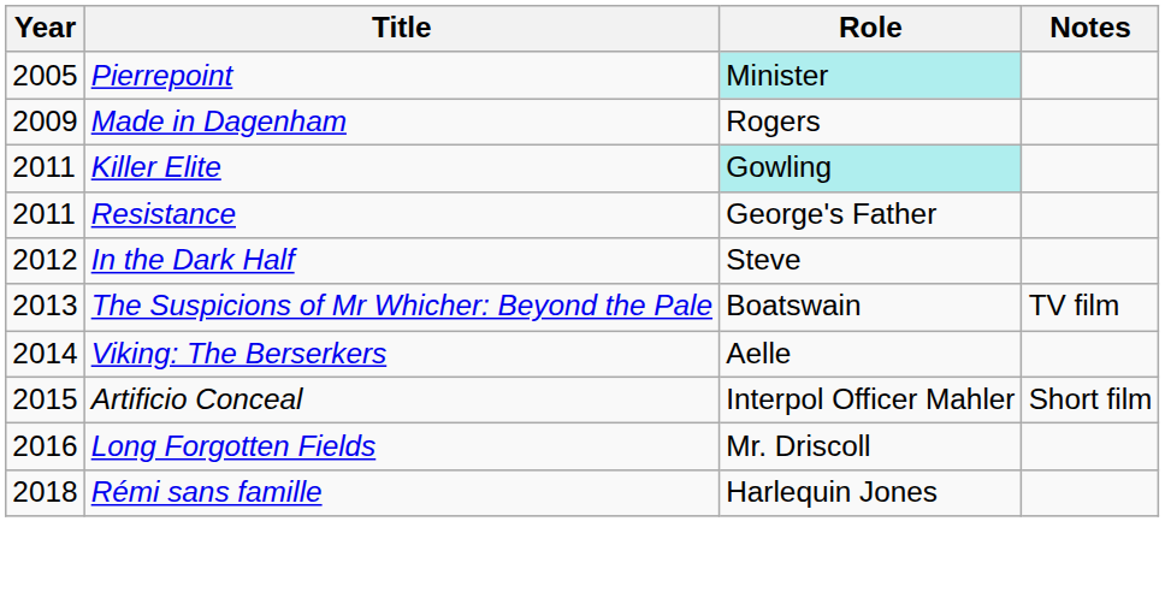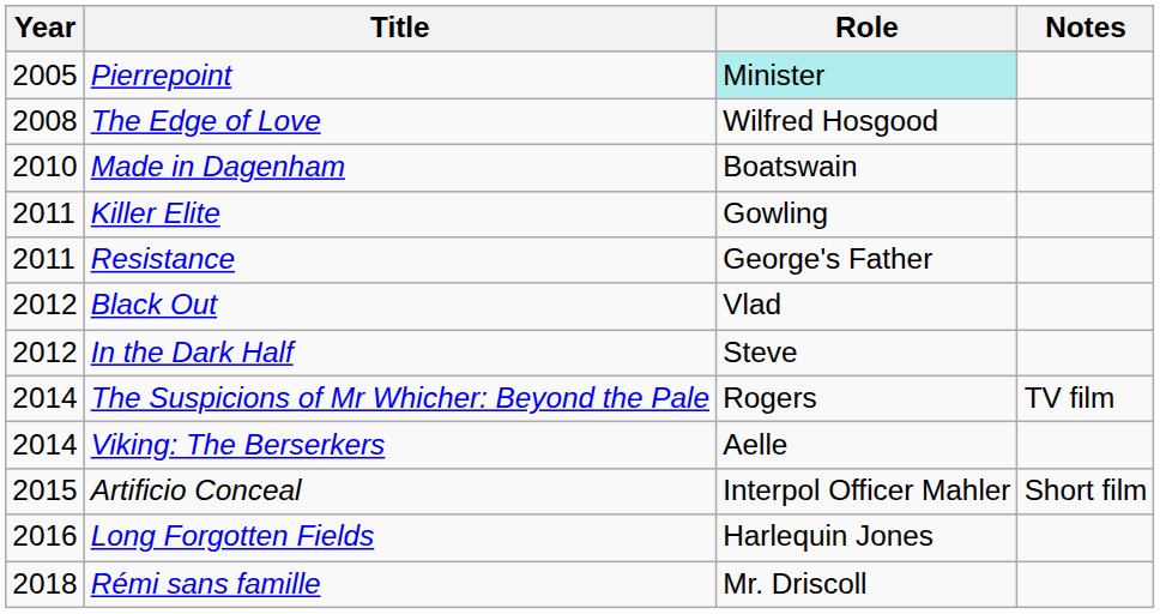+ row: 2008 | The Edge of Love | Wilfred Hosgood
Made in Dagenham | Year: 2009 -> 2010
Made in Dagenham | Role: Rogers -> Boatswain
Killer Elite | Role: paleturquoise background -> no background
+ row: 2012 | Black Out | Vlad
The Suspicions of Mr Whicher: Beyond the Pale | Year: 2013 -> 2014
The Suspicions of Mr Whicher: Beyond the Pale | Role: Boatswain -> Rogers
Long Forgotten Fields | Role: Mr. Driscoll -> Harlequin Jones
Rémi sans famille | Role: Harlequin Jones -> Mr. Driscoll
